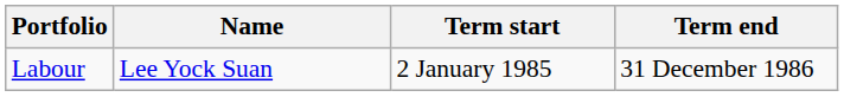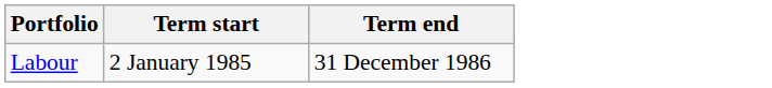- column: Name | Lee Yock Suan
